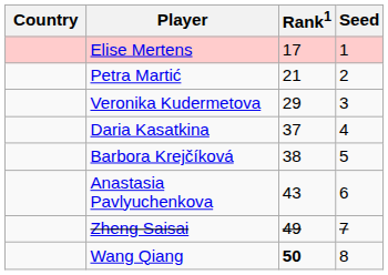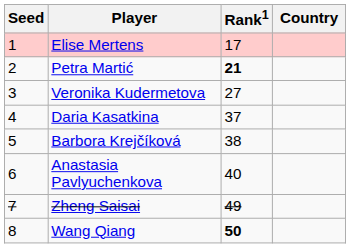columns swapped: Country <-> Seed
Petra Martić | Rank1: normal -> bold
Veronika Kudermetova | Rank1: 29 -> 27
Anastasia Pavlyuchenkova | Rank1: 43 -> 40
